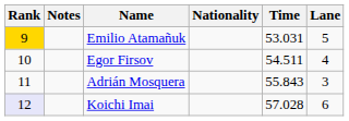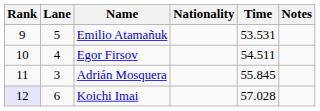columns swapped: Lane <-> Notes
Emilio Atamañuk | Rank: gold background -> no background
Emilio Atamañuk | Time: 53.031 -> 53.531
Adrián Mosquera | Time: 55.843 -> 55.845
